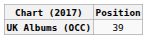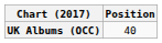UK Albums (OCC) | Position: 39 -> 40
